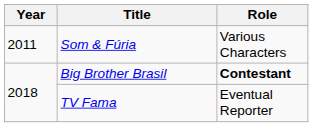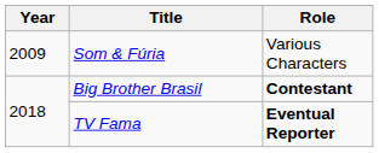Som & Fúria | Year: 2011 -> 2009
TV Fama | Role: normal -> bold
